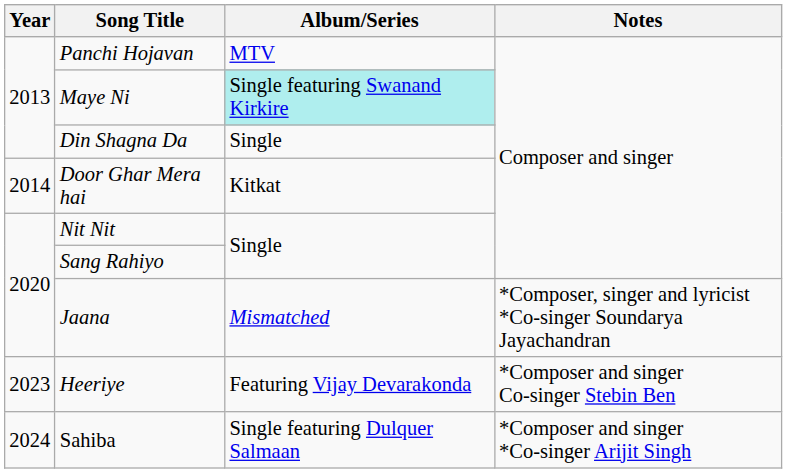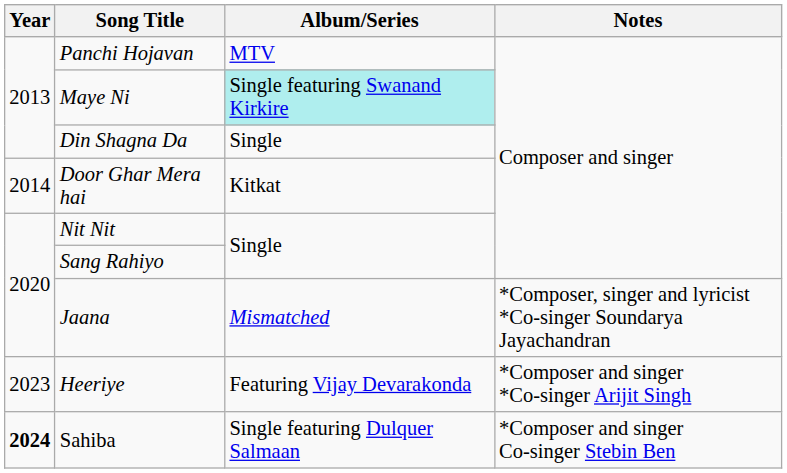Heeriye | Notes: *Composer and singer Co-singer Stebin Ben -> *Composer and singer *Co-singer Arijit Singh
Sahiba | Year: normal -> bold
Sahiba | Notes: *Composer and singer *Co-singer Arijit Singh -> *Composer and singer Co-singer Stebin Ben
